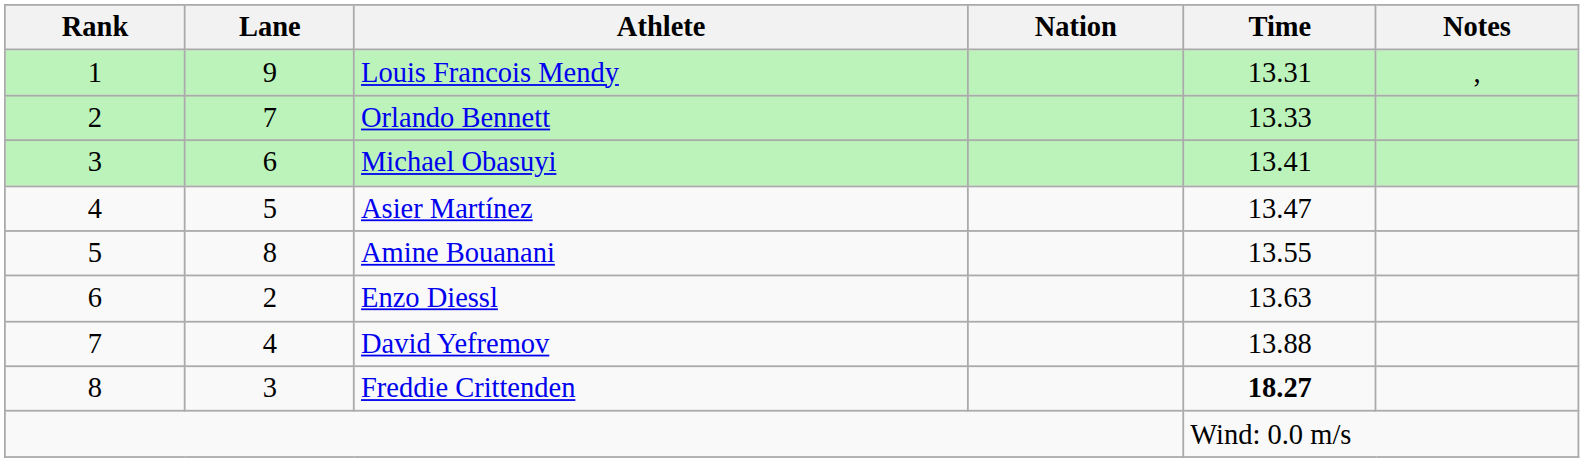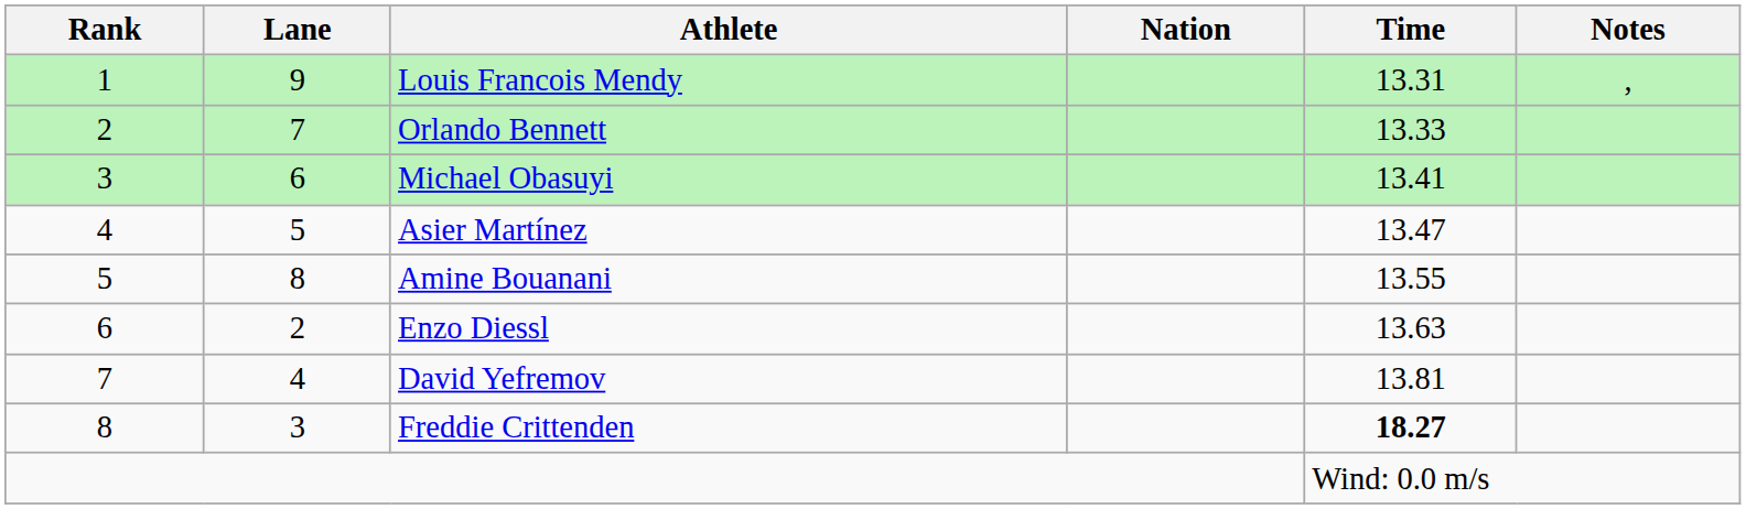David Yefremov | Time: 13.88 -> 13.81
